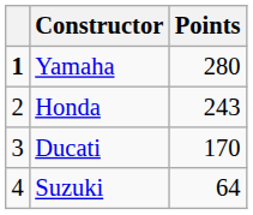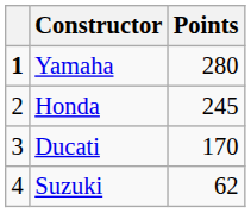Honda | Points: 243 -> 245
Suzuki | Points: 64 -> 62
